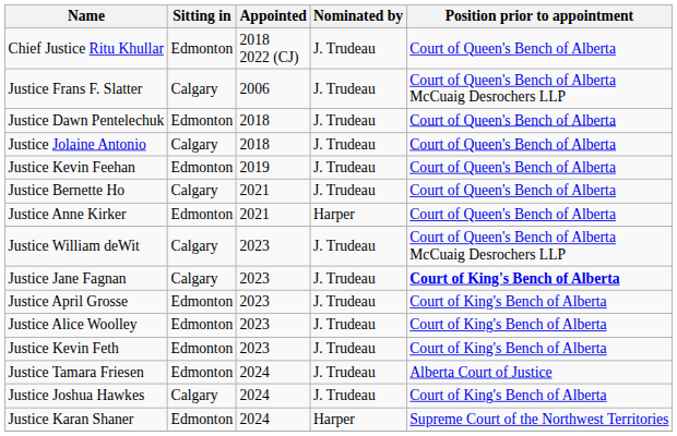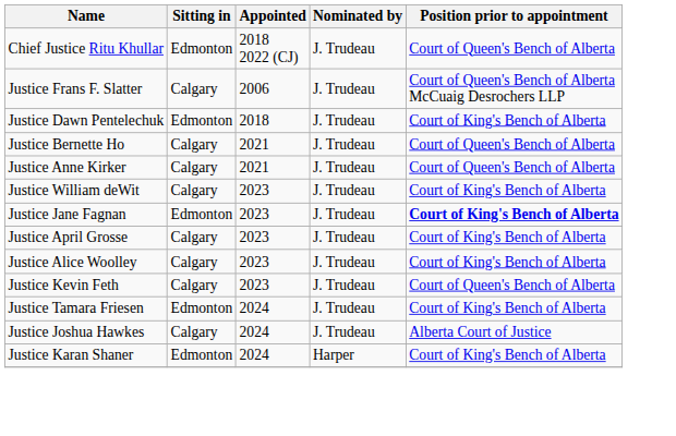Justice Dawn Pentelechuk | Position prior to appointment: Court of Queen's Bench of Alberta -> Court of King's Bench of Alberta
- row: Justice Jolaine Antonio | Calgary | 2018 | J. Trudeau | Court of Queen's Bench of Alberta
- row: Justice Kevin Feehan | Edmonton | 2019 | J. Trudeau | Court of Queen's Bench of Alberta
Justice Anne Kirker | Sitting in: Edmonton -> Calgary
Justice Anne Kirker | Nominated by: Harper -> J. Trudeau
Justice William deWit | Position prior to appointment: Court of Queen's Bench of Alberta McCuaig Desrochers LLP -> Court of King's Bench of Alberta
Justice Jane Fagnan | Sitting in: Calgary -> Edmonton
Justice April Grosse | Sitting in: Edmonton -> Calgary
Justice Alice Woolley | Sitting in: Edmonton -> Calgary
Justice Kevin Feth | Sitting in: Edmonton -> Calgary
Justice Kevin Feth | Position prior to appointment: Court of King's Bench of Alberta -> Court of Queen's Bench of Alberta
Justice Tamara Friesen | Position prior to appointment: Alberta Court of Justice -> Court of King's Bench of Alberta
Justice Joshua Hawkes | Position prior to appointment: Court of King's Bench of Alberta -> Alberta Court of Justice
Justice Karan Shaner | Position prior to appointment: Supreme Court of the Northwest Territories -> Court of King's Bench of Alberta
